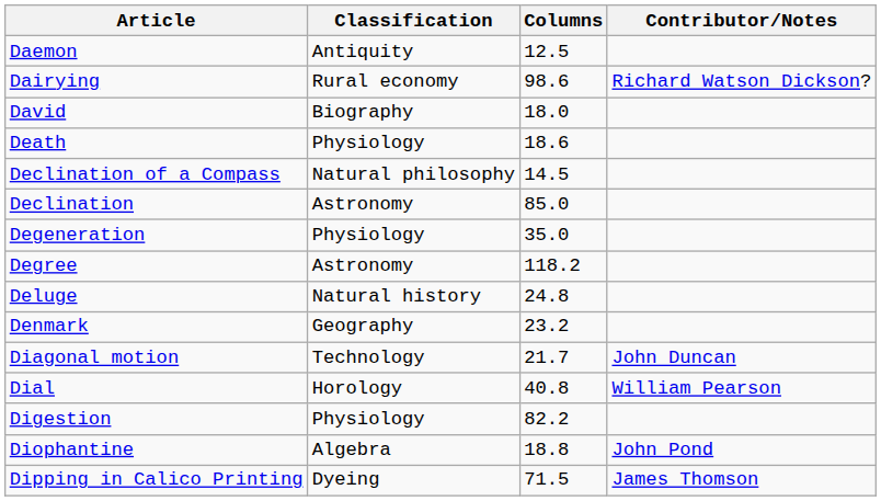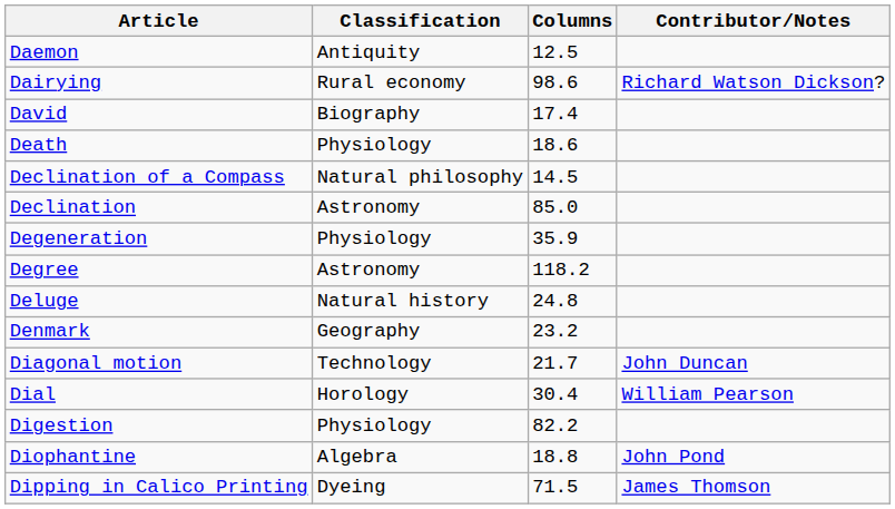David | Columns: 18.0 -> 17.4
Degeneration | Columns: 35.0 -> 35.9
Dial | Columns: 40.8 -> 30.4
